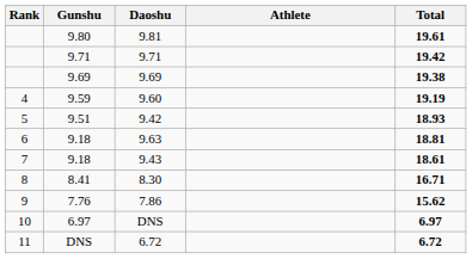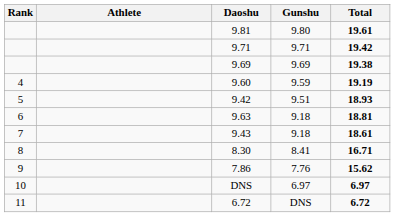columns swapped: Athlete <-> Gunshu
